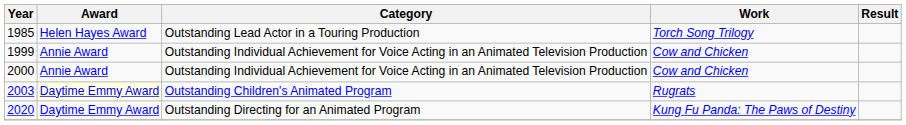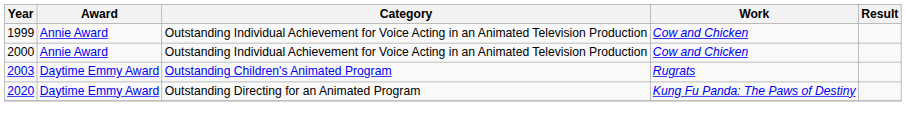- row: 1985 | Helen Hayes Award | Outstanding Lead Actor in a Touring Production | Torch Song Trilogy
2003 | Award: lightyellow background -> no background
